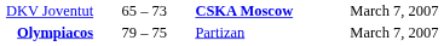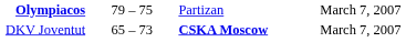rows swapped: Olympiacos <-> DKV Joventut
